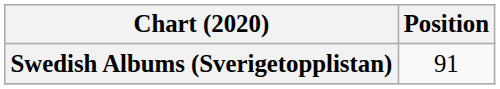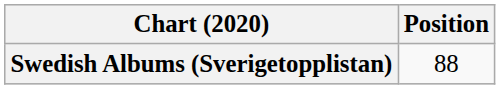Swedish Albums (Sverigetopplistan) | Position: 91 -> 88
